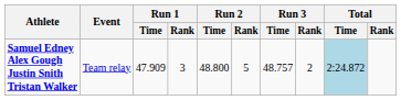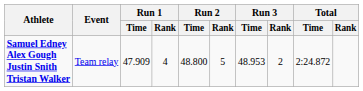Samuel Edney Alex Gough Justin Snith Tristan Walker | Run 1 / Rank: 3 -> 4
Samuel Edney Alex Gough Justin Snith Tristan Walker | Run 3 / Time: 48.757 -> 48.953
Samuel Edney Alex Gough Justin Snith Tristan Walker | Total / Time: lightblue background -> no background
